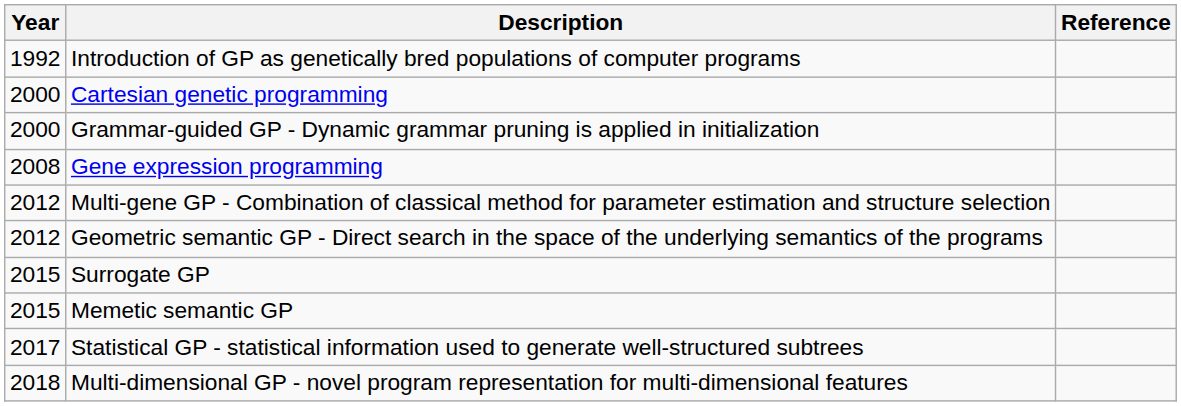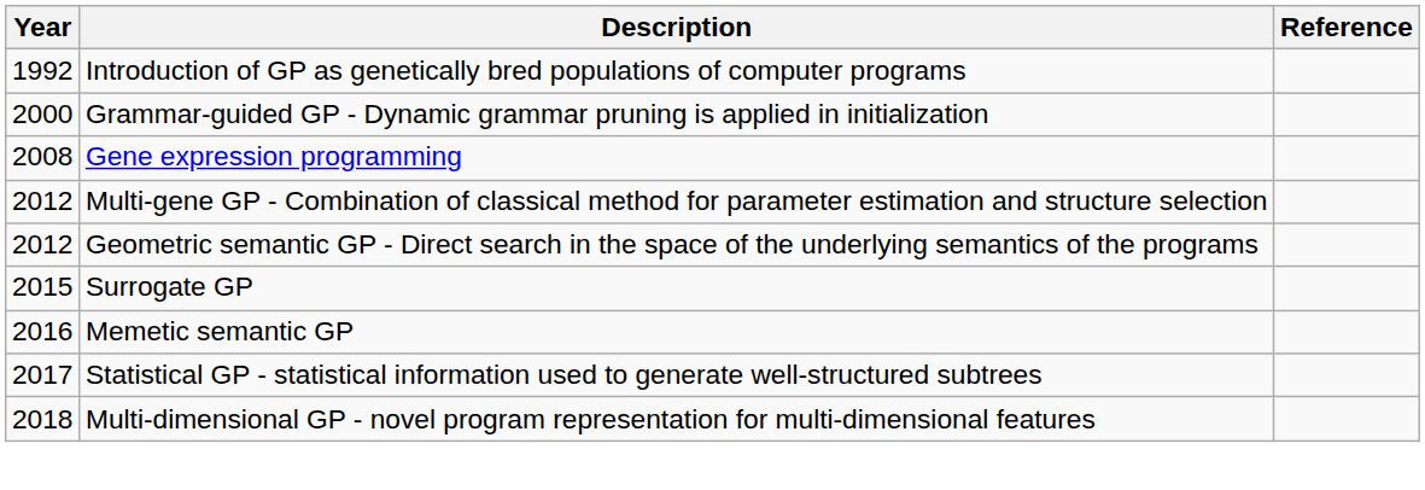- row: 2000 | Cartesian genetic programming
Memetic semantic GP | Year: 2015 -> 2016
